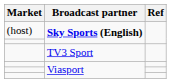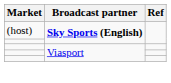- row: TV3 Sport
